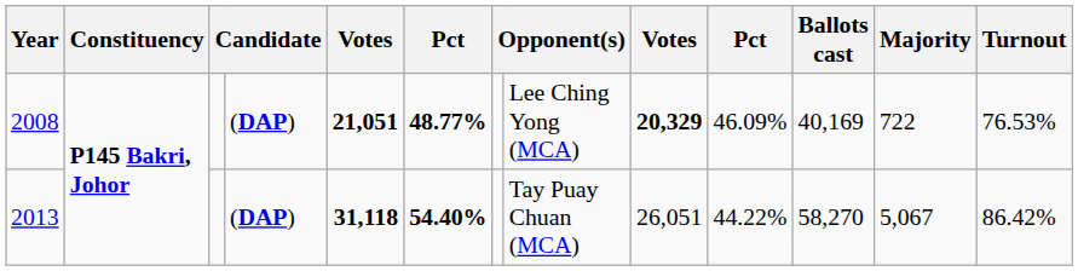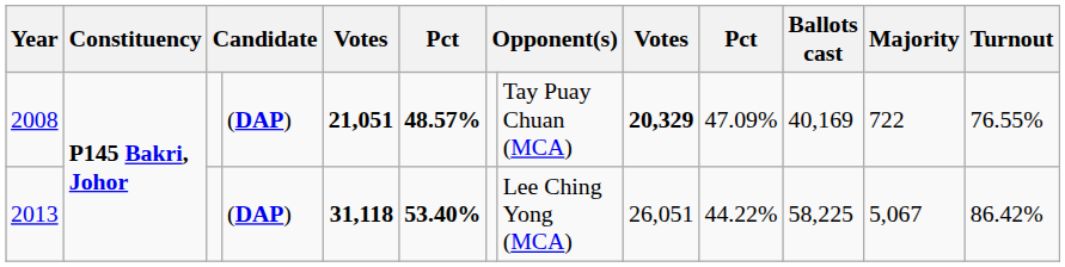2008 | column 6: 48.77% -> 48.57%
2008 | column 8: Lee Ching Yong (MCA) -> Tay Puay Chuan (MCA)
2008 | column 10: 46.09% -> 47.09%
2008 | Turnout: 76.53% -> 76.55%
2013 | column 6: 54.40% -> 53.40%
2013 | column 8: Tay Puay Chuan (MCA) -> Lee Ching Yong (MCA)
2013 | Ballots cast: 58,270 -> 58,225
